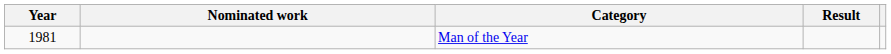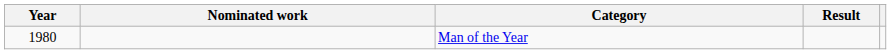Man of the Year | Year: 1981 -> 1980
